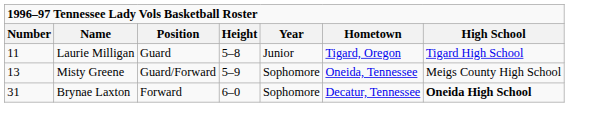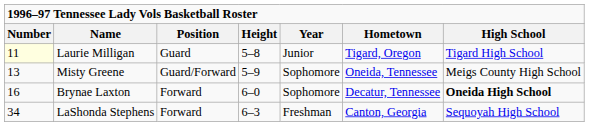Laurie Milligan | Number: no background -> lightyellow background
Brynae Laxton | Number: 31 -> 16
+ row: 34 | LaShonda Stephens | Forward | 6–3 | Freshman | Canton, Georgia | Sequoyah High School
